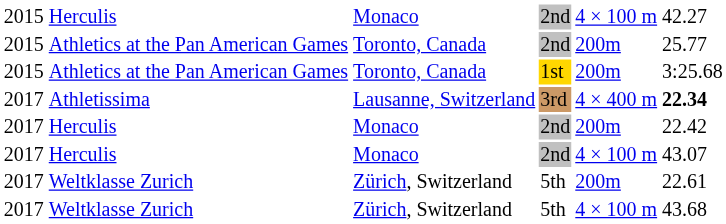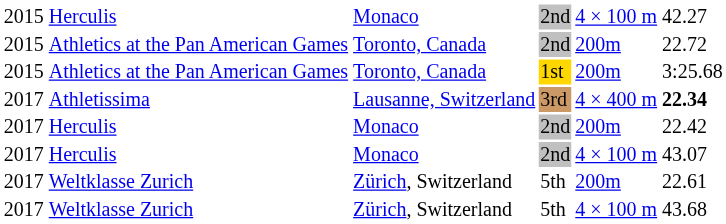Athletics at the Pan American Games / 2nd | column 6: 25.77 -> 22.72
